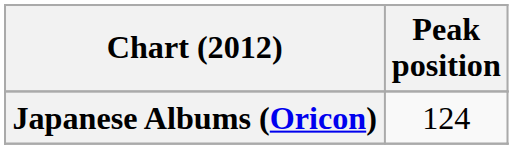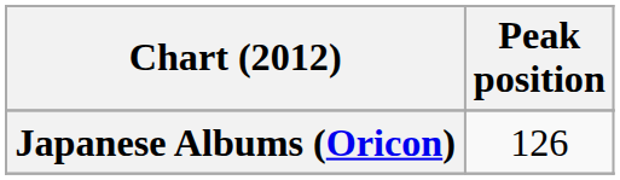Japanese Albums (Oricon) | Peak position: 124 -> 126
